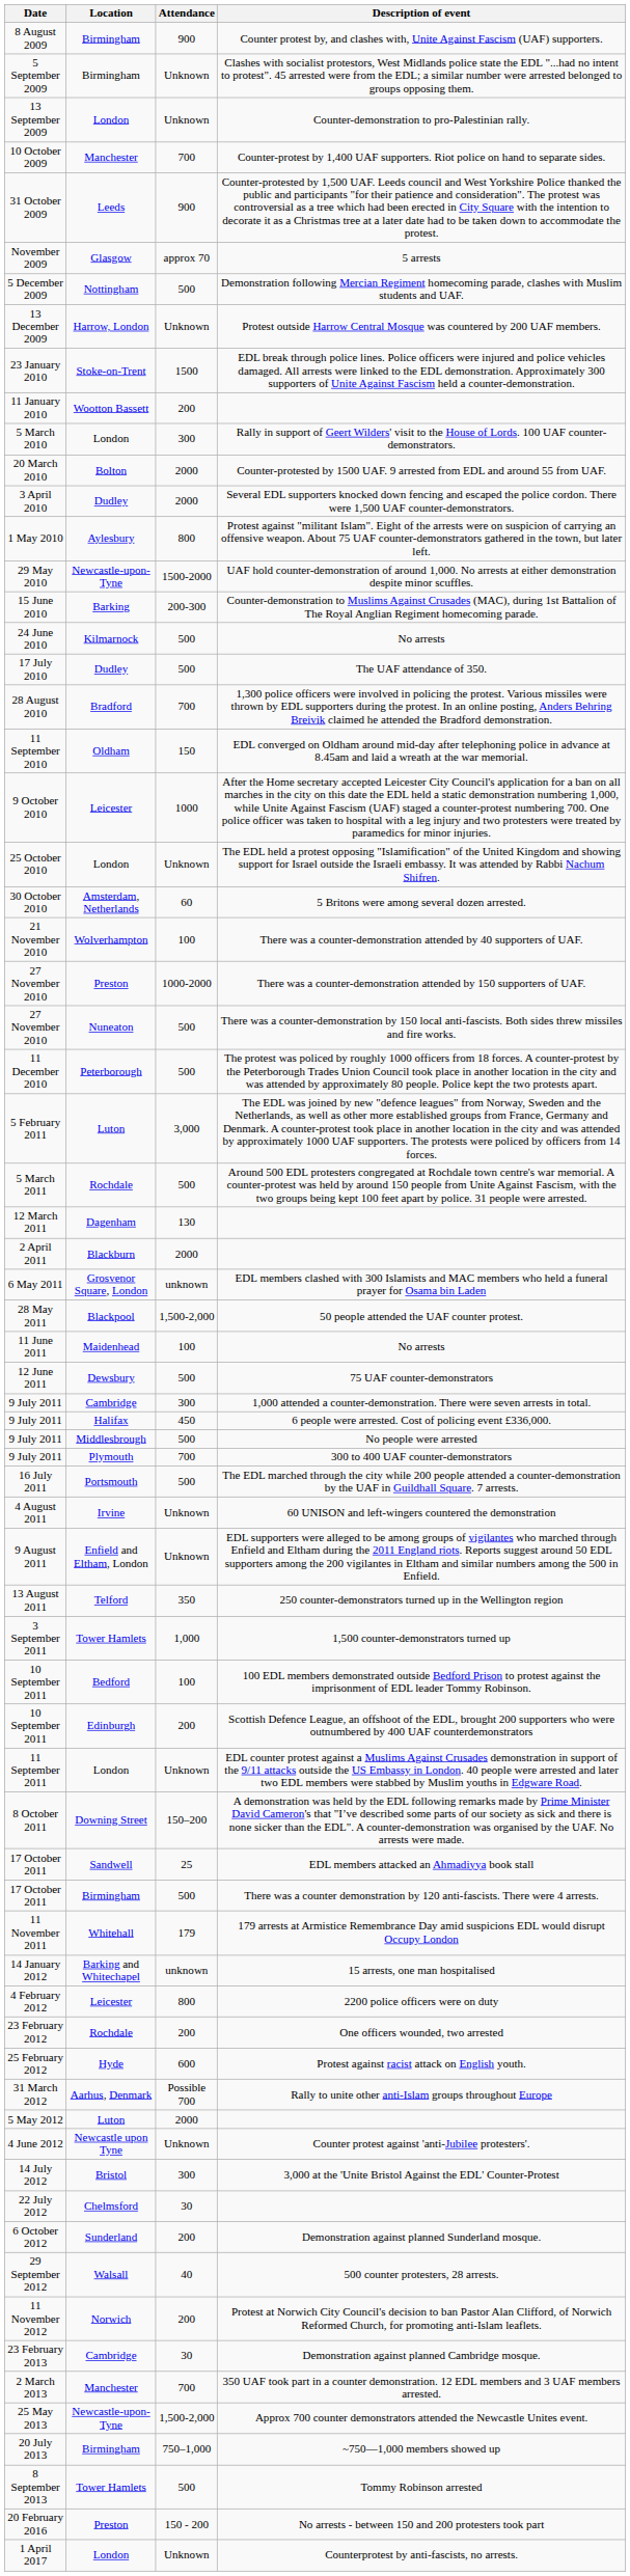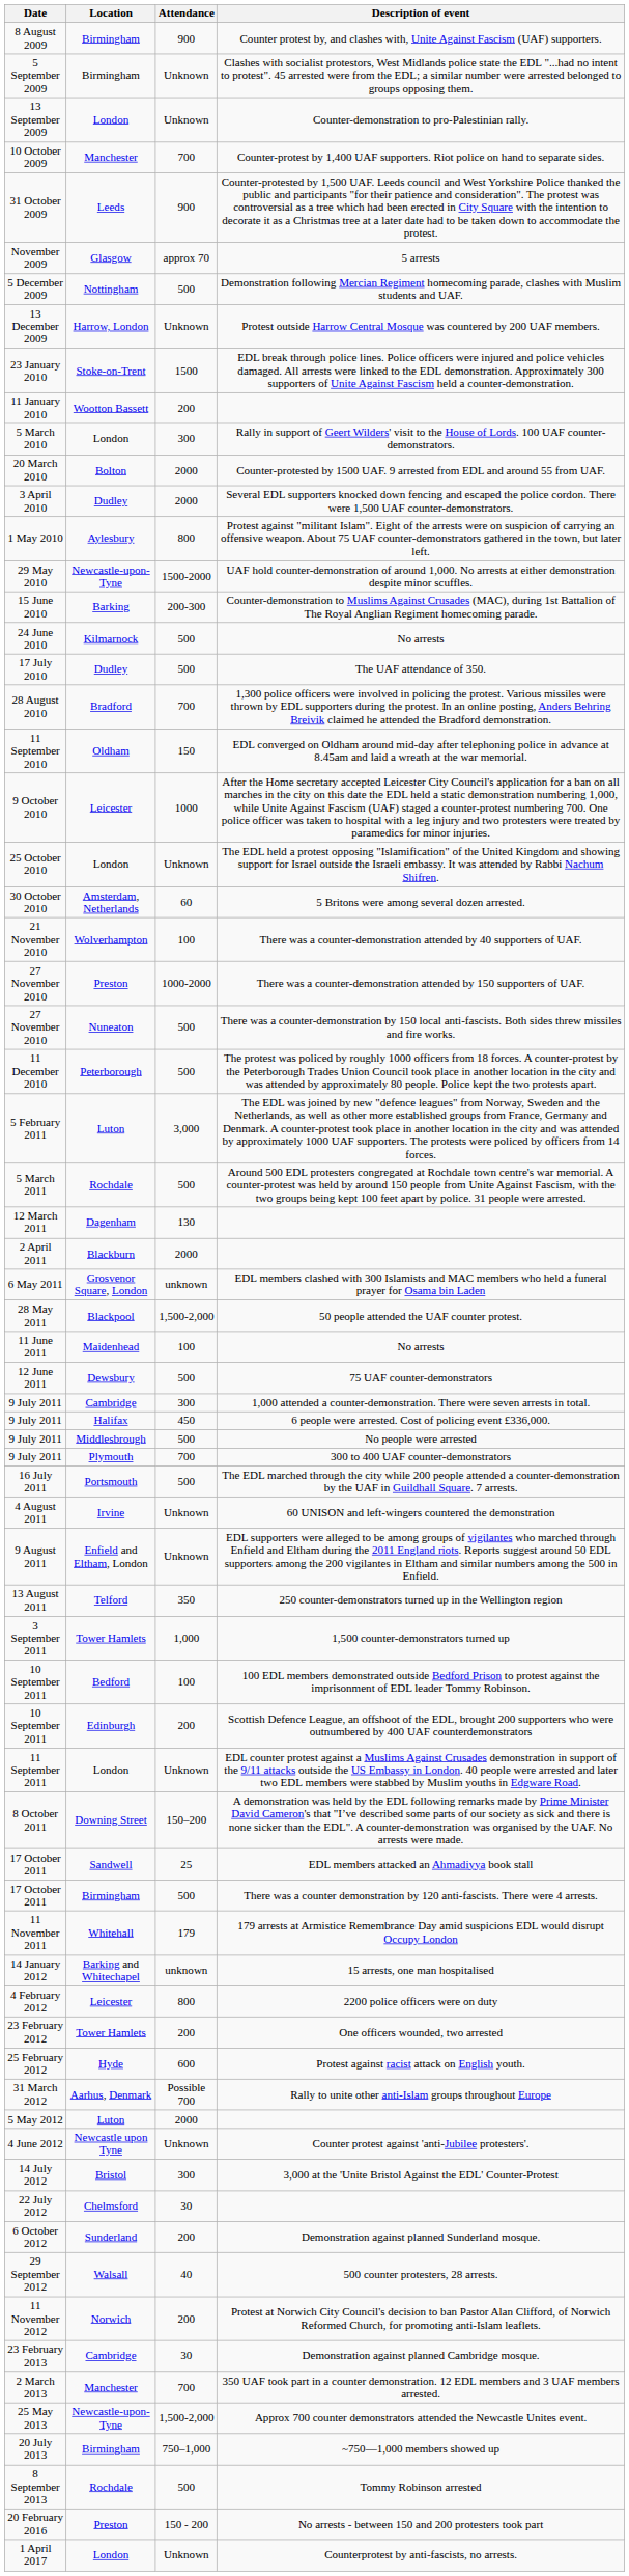One officers wounded, two arrested | Location: Rochdale -> Tower Hamlets
Tommy Robinson arrested | Location: Tower Hamlets -> Rochdale
